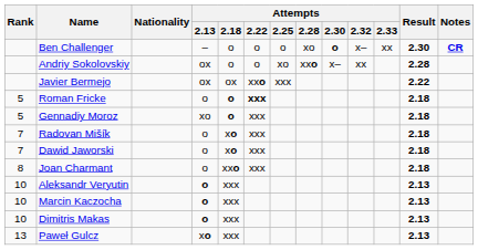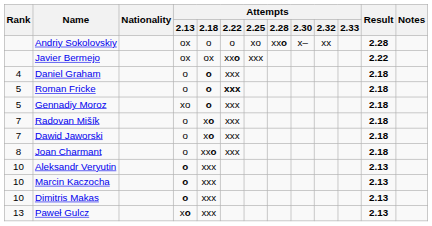- row: Ben Challenger | – | o | o | o | xo | o | x– | xx | 2.30 | CR
+ row: 4 | Daniel Graham | o | o | xxx | 2.18
